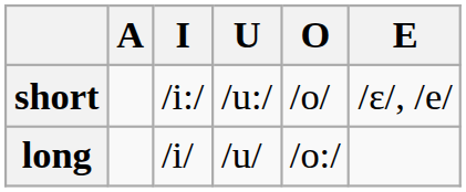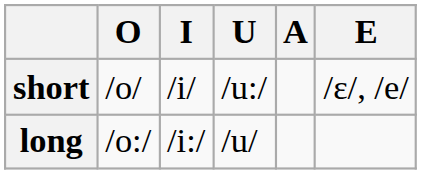columns swapped: A <-> O
short | I: /i:/ -> /i/
long | I: /i/ -> /i:/
